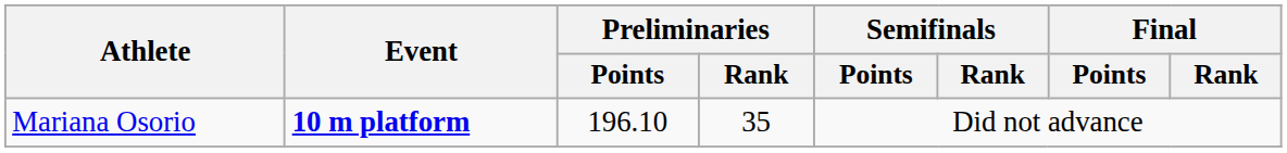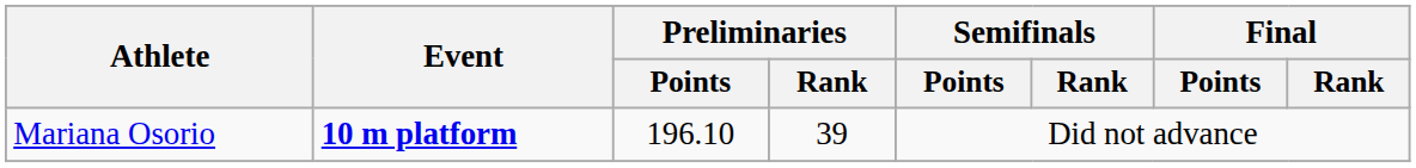Mariana Osorio | Preliminaries / Rank: 35 -> 39
